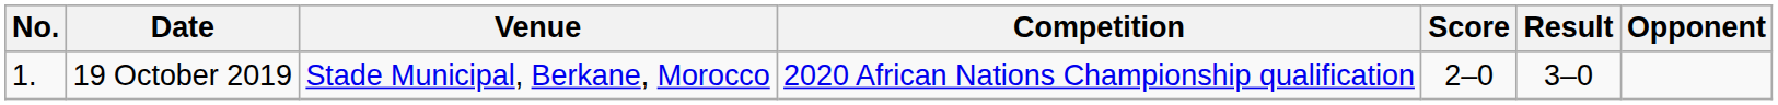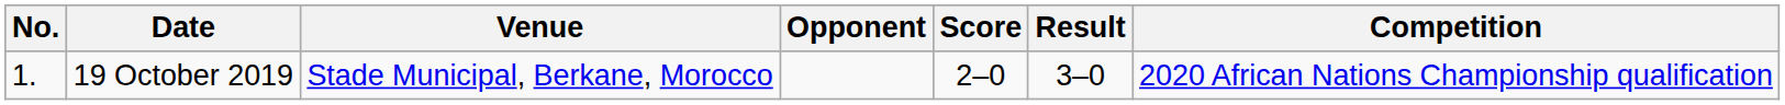columns swapped: Opponent <-> Competition
